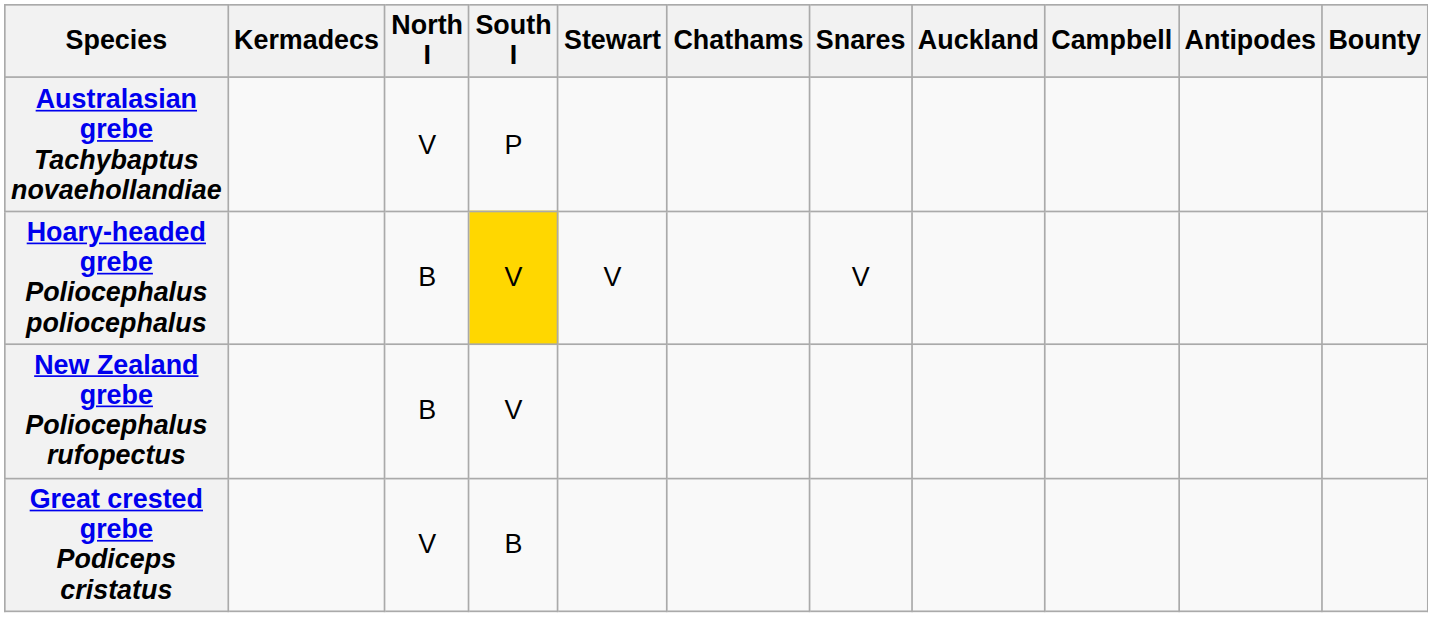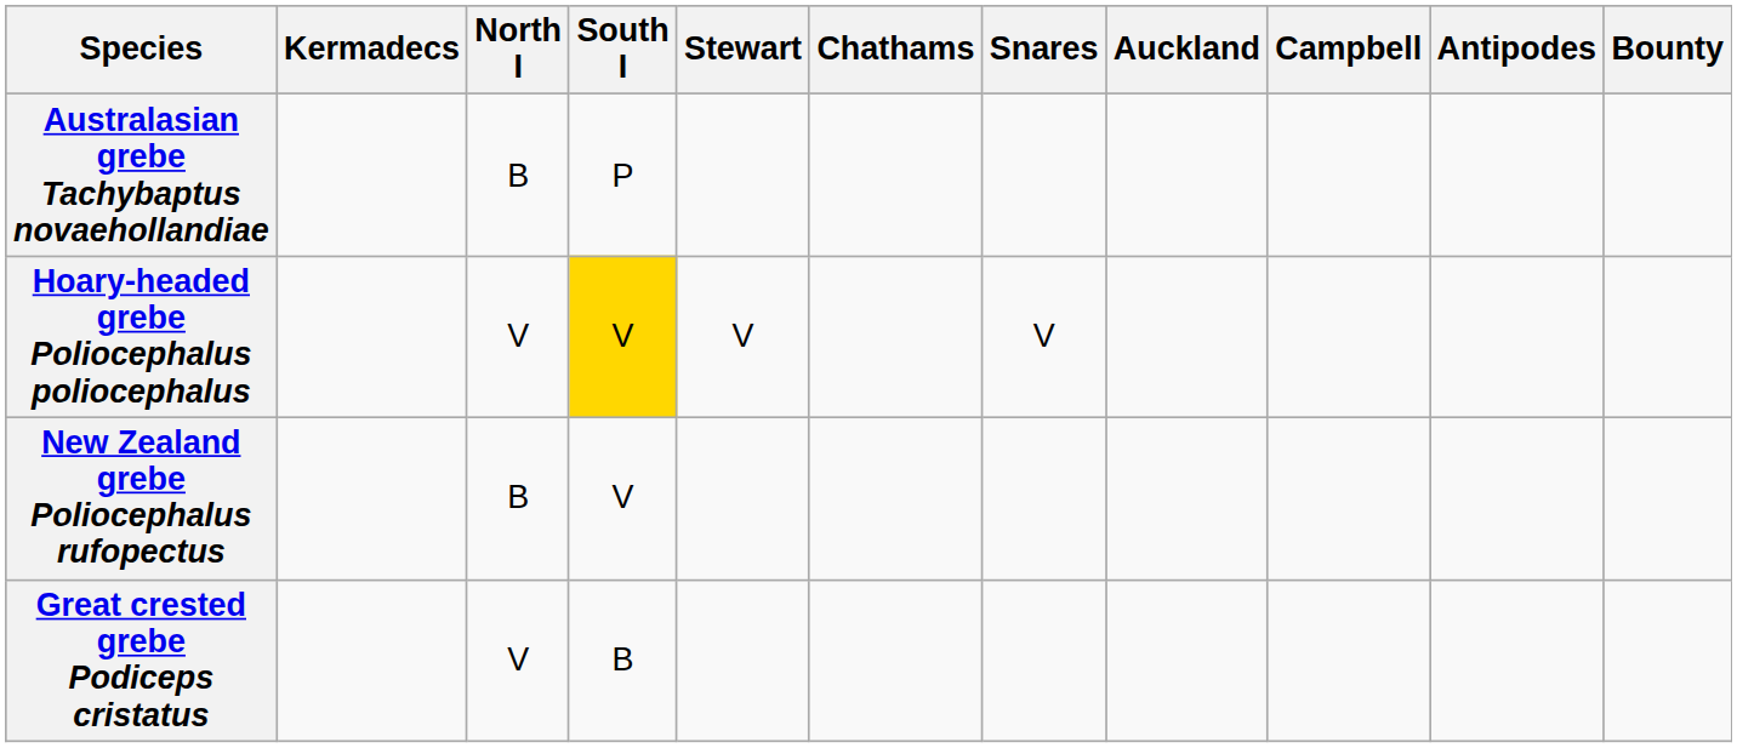Australasian grebe Tachybaptus novaehollandiae | North I: V -> B
Hoary-headed grebe Poliocephalus poliocephalus | North I: B -> V
